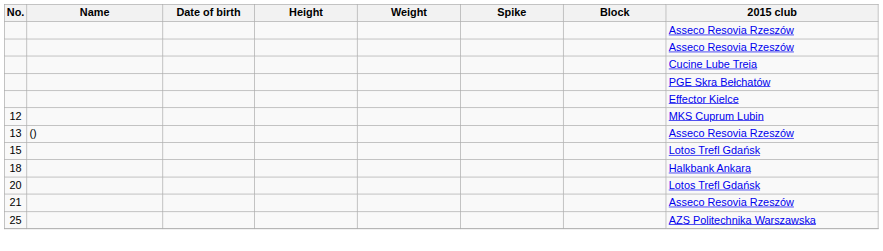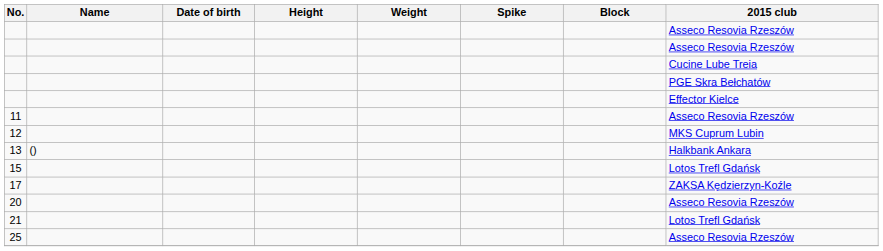+ row: 11 | Asseco Resovia Rzeszów
13 | 2015 club: Asseco Resovia Rzeszów -> Halkbank Ankara
+ row: 17 | ZAKSA Kędzierzyn-Koźle
- row: 18 | Halkbank Ankara
20 | 2015 club: Lotos Trefl Gdańsk -> Asseco Resovia Rzeszów
21 | 2015 club: Asseco Resovia Rzeszów -> Lotos Trefl Gdańsk
25 | 2015 club: AZS Politechnika Warszawska -> Asseco Resovia Rzeszów
